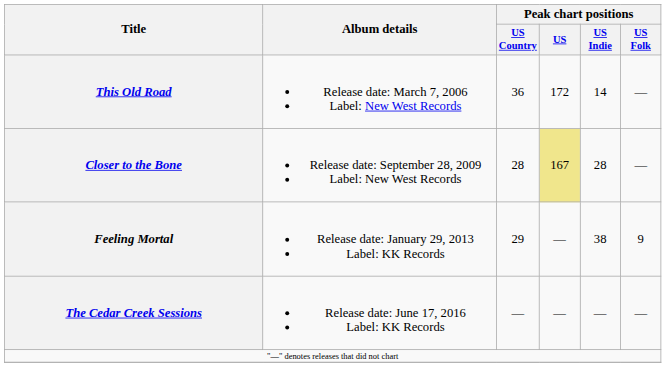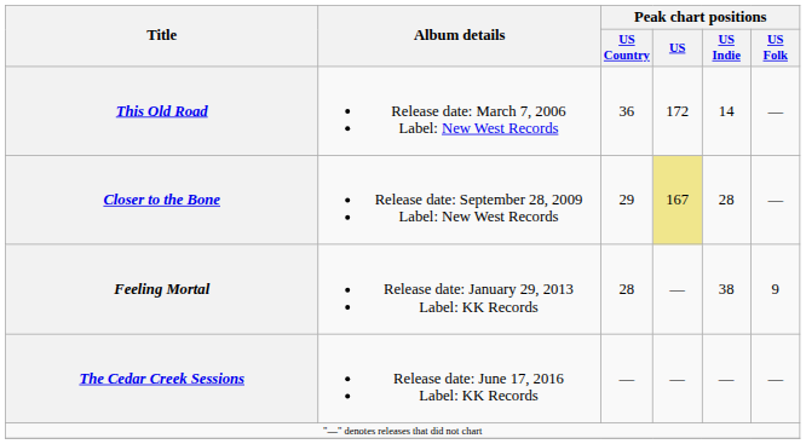Closer to the Bone | Peak chart positions / US Country: 28 -> 29
Feeling Mortal | Peak chart positions / US Country: 29 -> 28
